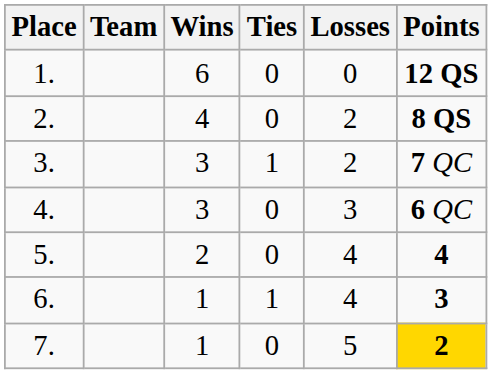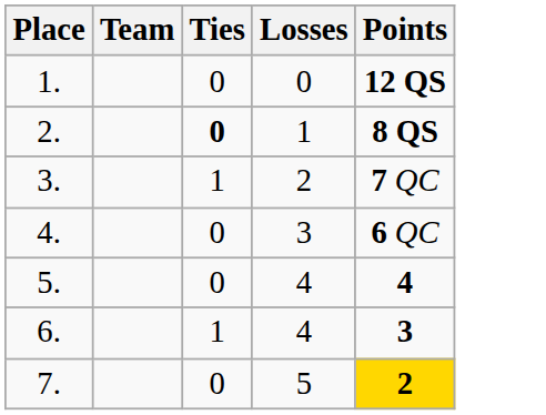- column: Wins | 6 | 4 | 3 | 3 | 2 | 1 | 1
2. | Ties: normal -> bold
2. | Losses: 2 -> 1
